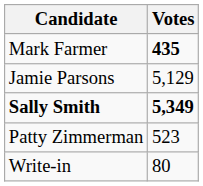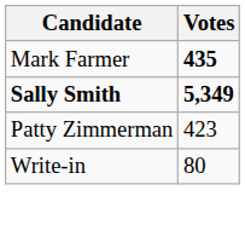- row: Jamie Parsons | 5,129
Patty Zimmerman | Votes: 523 -> 423
